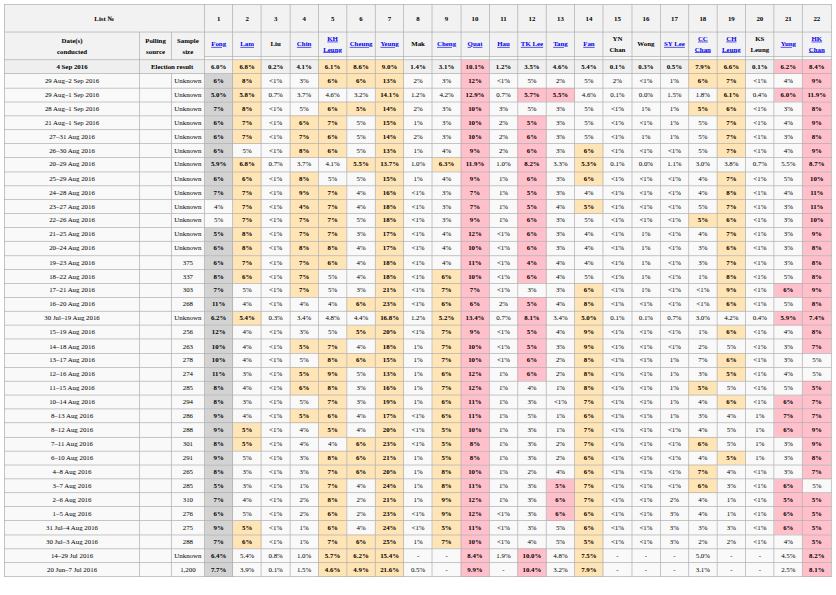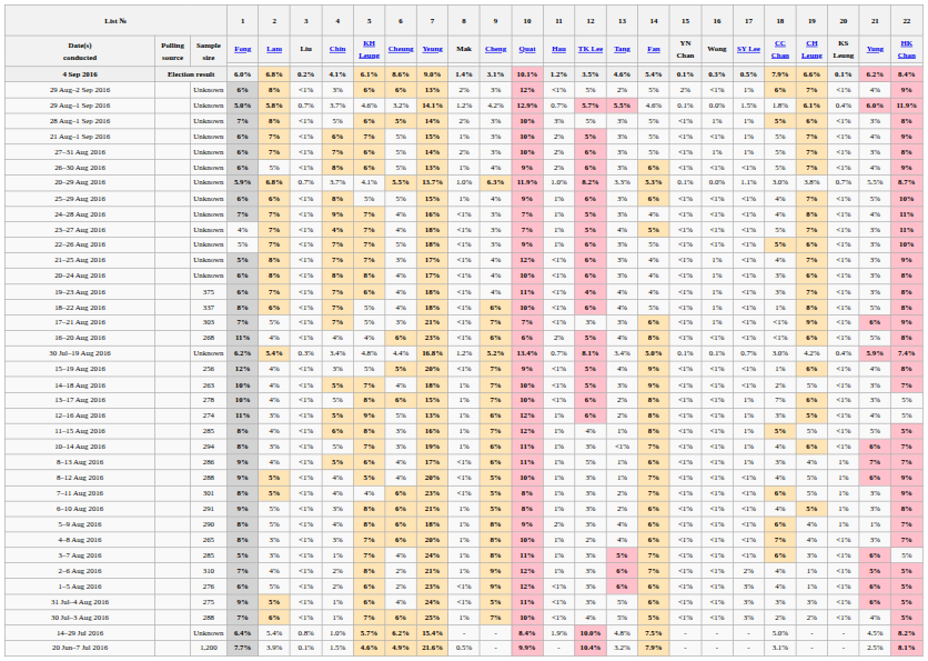+ row: 5–9 Aug 2016 | 290 | 8% | 5% | <1% | 4% | 8% | 6% | 18% | 1% | 8% | 9% | 2% | 3% | 4% | 6% | <1% | <1% | <1% | 6% | 4% | 1% | 1% | 7%
